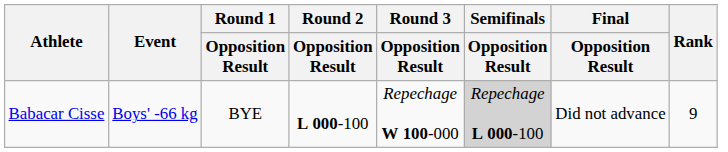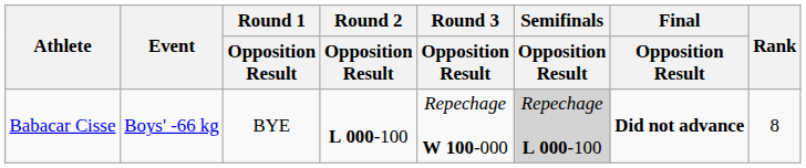Babacar Cisse | Final / Opposition Result: normal -> bold
Babacar Cisse | Rank: 9 -> 8
